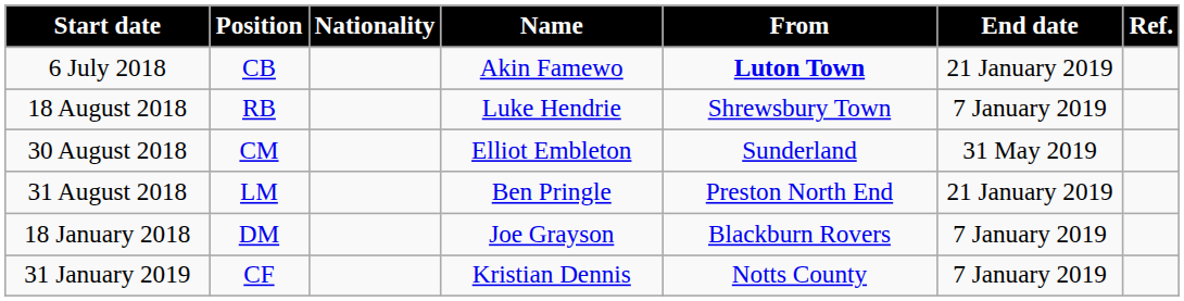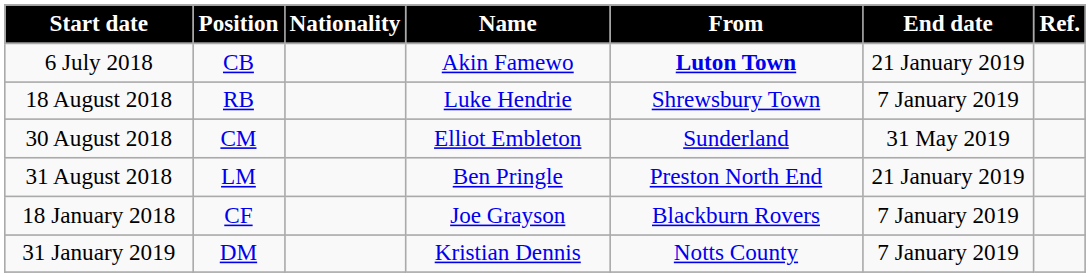18 January 2018 | Position: DM -> CF
31 January 2019 | Position: CF -> DM
